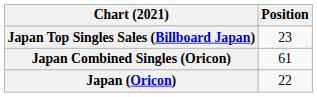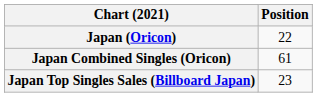rows swapped: Japan (Oricon) <-> Japan Top Singles Sales (Billboard Japan)
